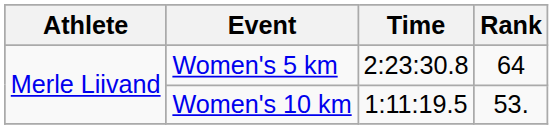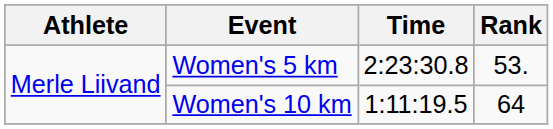Women's 5 km | Rank: 64 -> 53.
Women's 10 km | Rank: 53. -> 64
